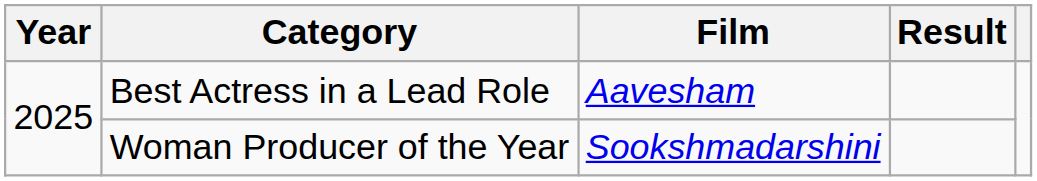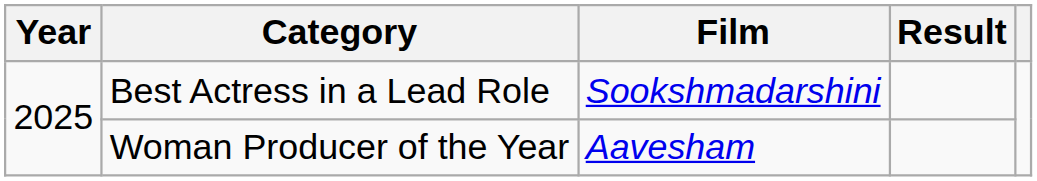Best Actress in a Lead Role | Film: Aavesham -> Sookshmadarshini
Woman Producer of the Year | Film: Sookshmadarshini -> Aavesham
